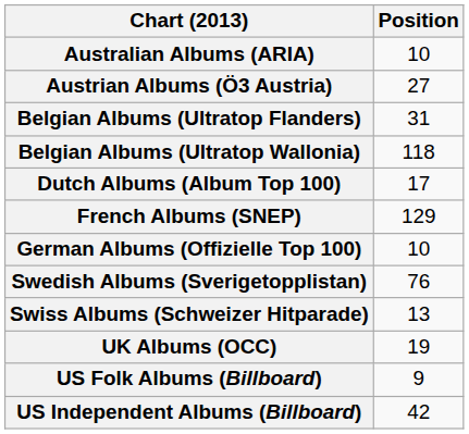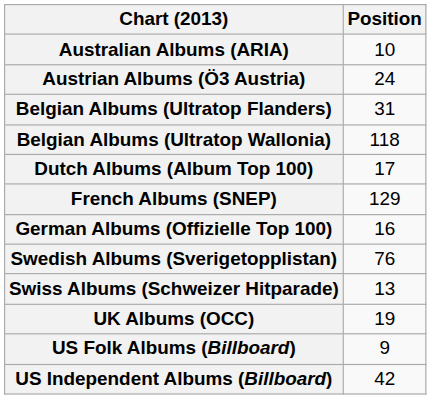Austrian Albums (Ö3 Austria) | Position: 27 -> 24
German Albums (Offizielle Top 100) | Position: 10 -> 16
